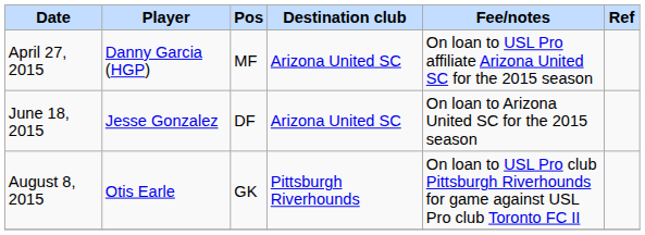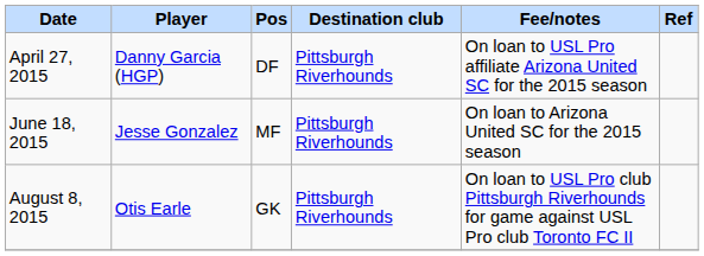April 27, 2015 | Pos: MF -> DF
April 27, 2015 | Destination club: Arizona United SC -> Pittsburgh Riverhounds
June 18, 2015 | Pos: DF -> MF
June 18, 2015 | Destination club: Arizona United SC -> Pittsburgh Riverhounds
